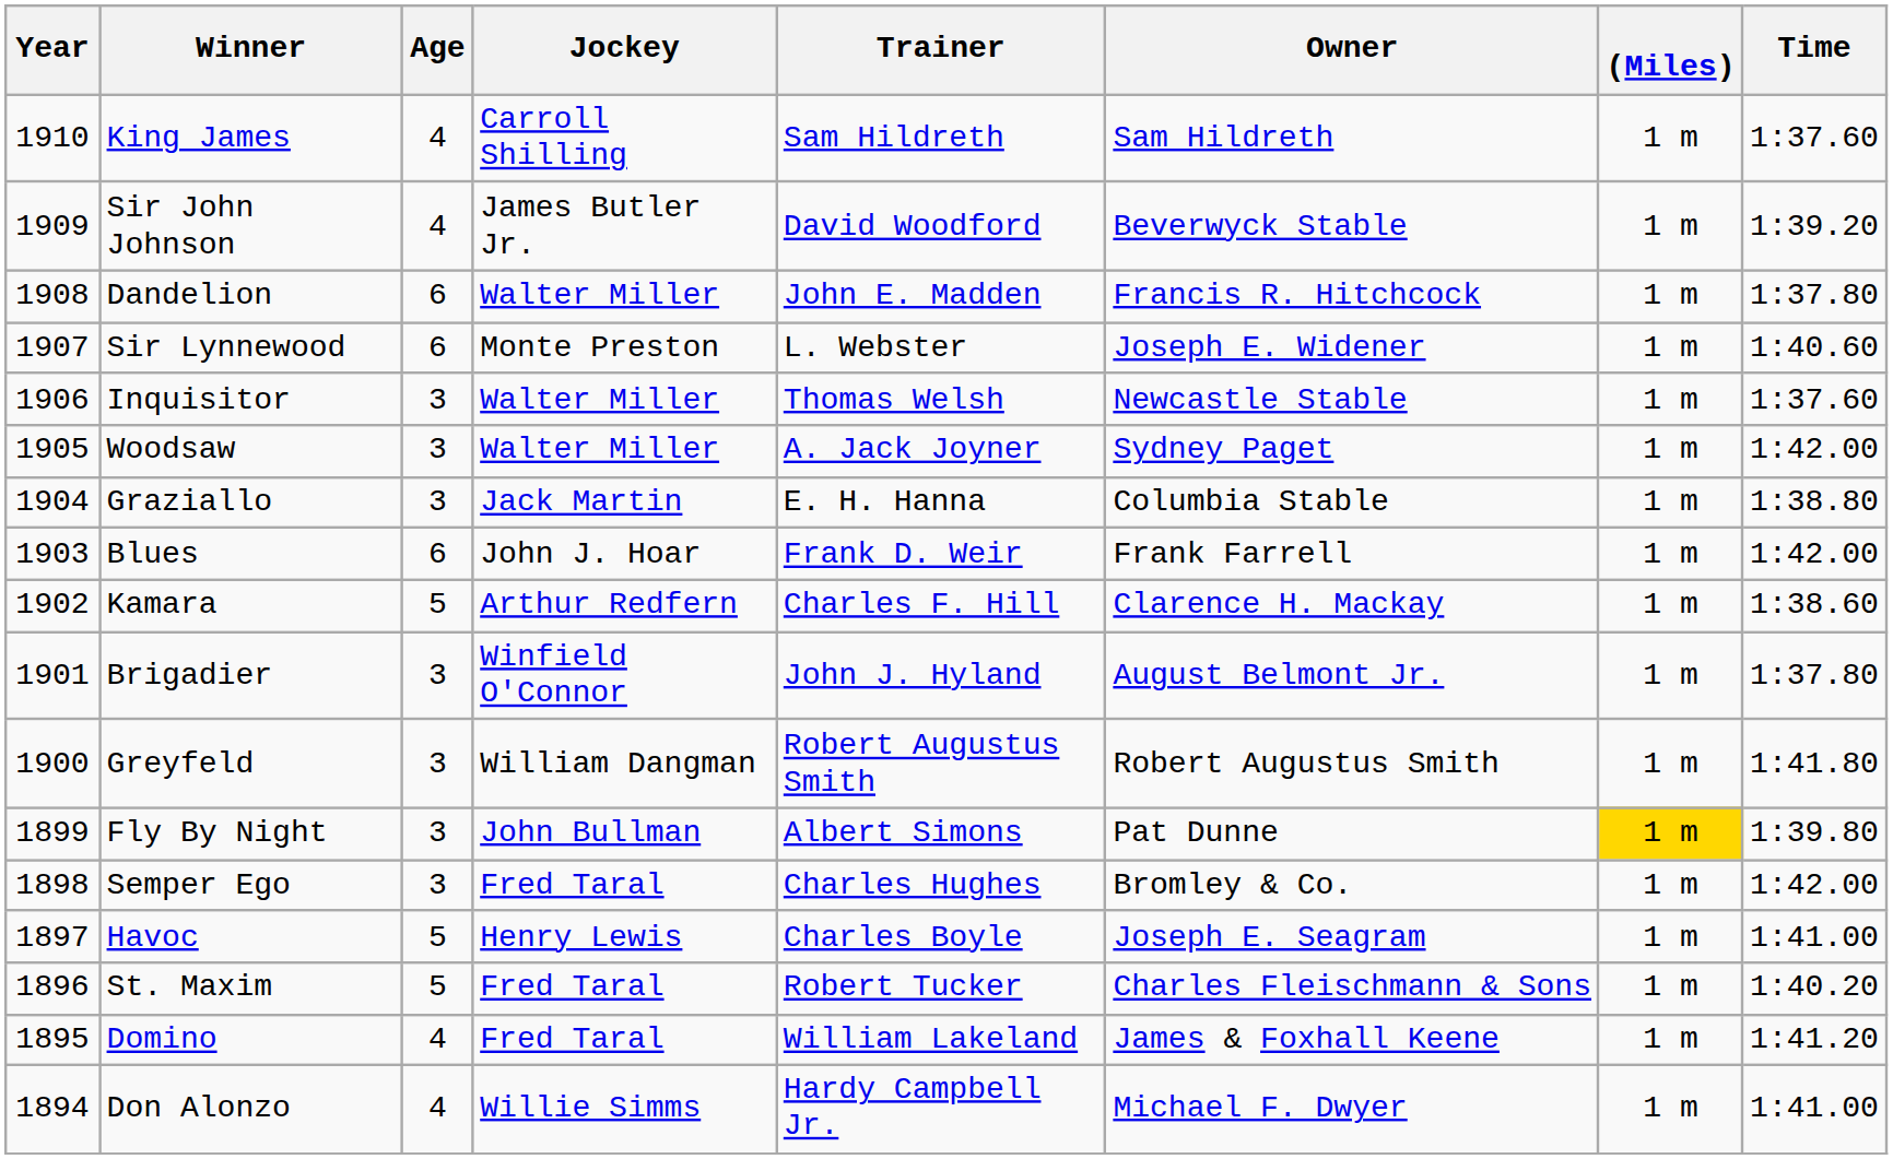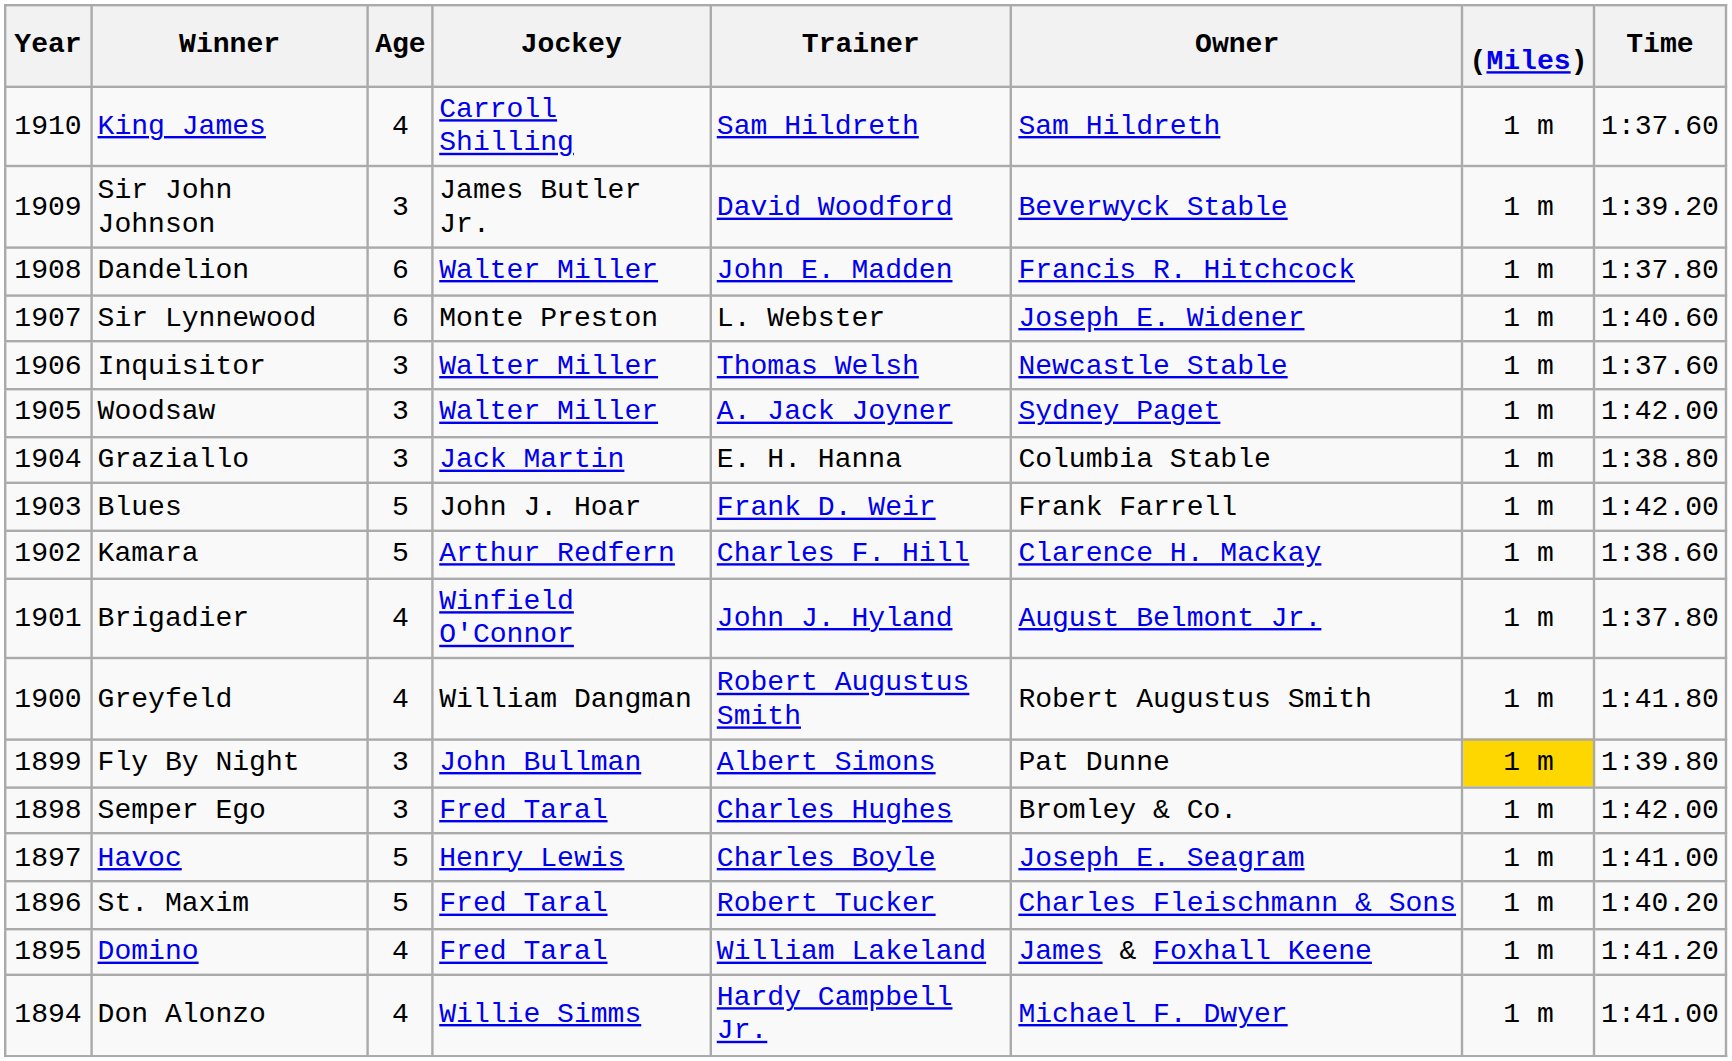Sir John Johnson | Age: 4 -> 3
Blues | Age: 6 -> 5
Brigadier | Age: 3 -> 4
Greyfeld | Age: 3 -> 4
